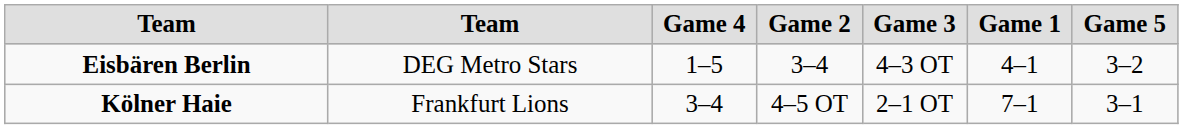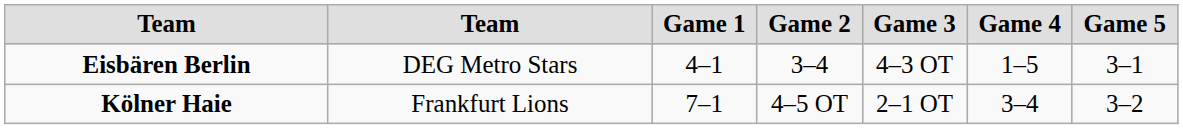columns swapped: Game 1 <-> Game 4
Eisbären Berlin | Game 5: 3–2 -> 3–1
Kölner Haie | Game 5: 3–1 -> 3–2
